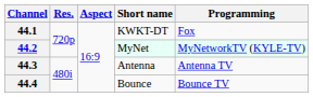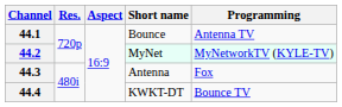44.1 | Short name: KWKT-DT -> Bounce
44.1 | Programming: Fox -> Antenna TV
44.3 | Programming: Antenna TV -> Fox
44.4 | Short name: Bounce -> KWKT-DT
